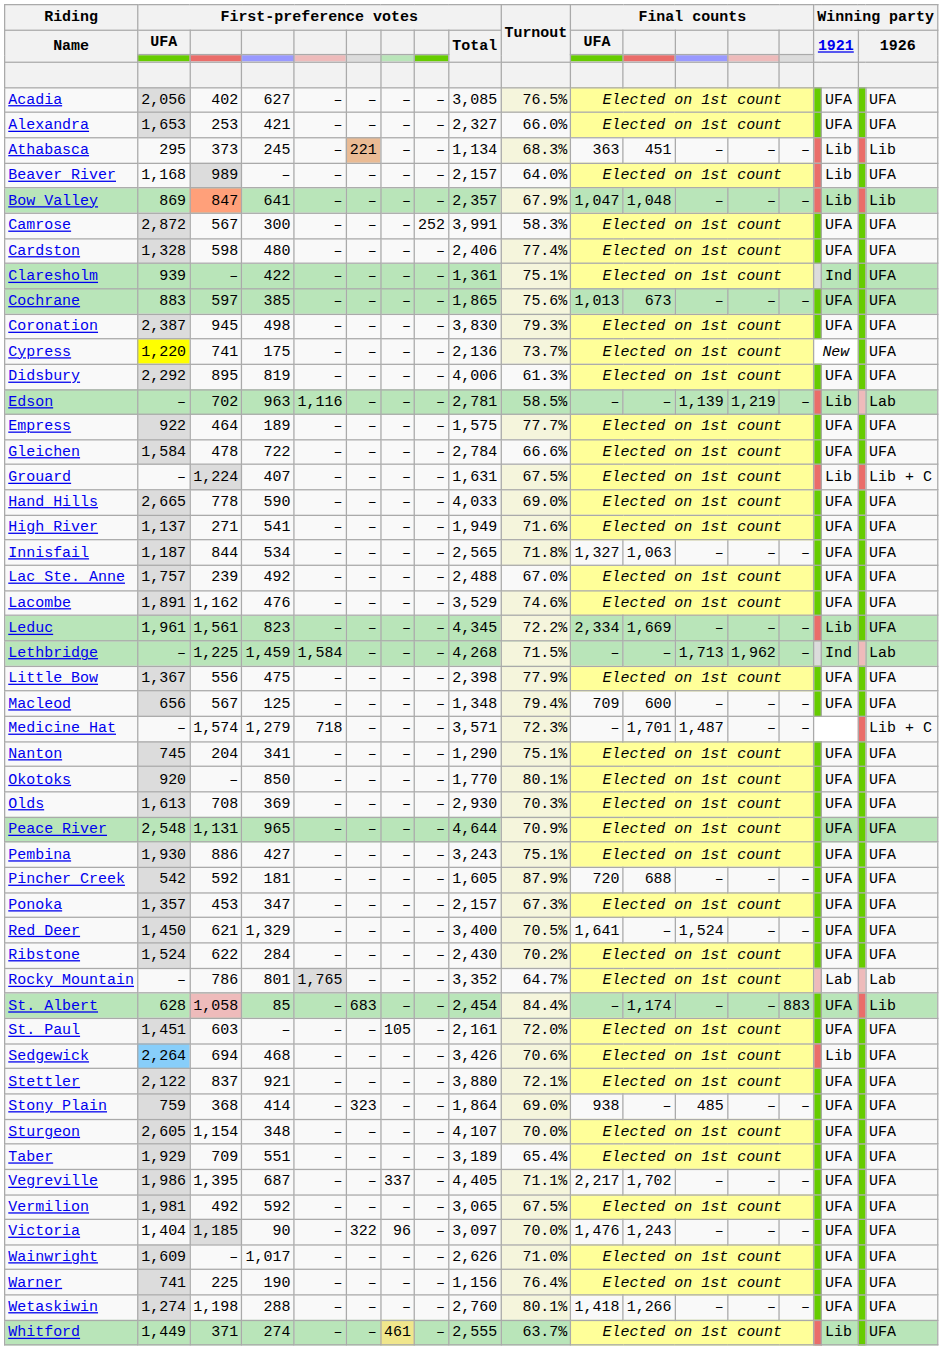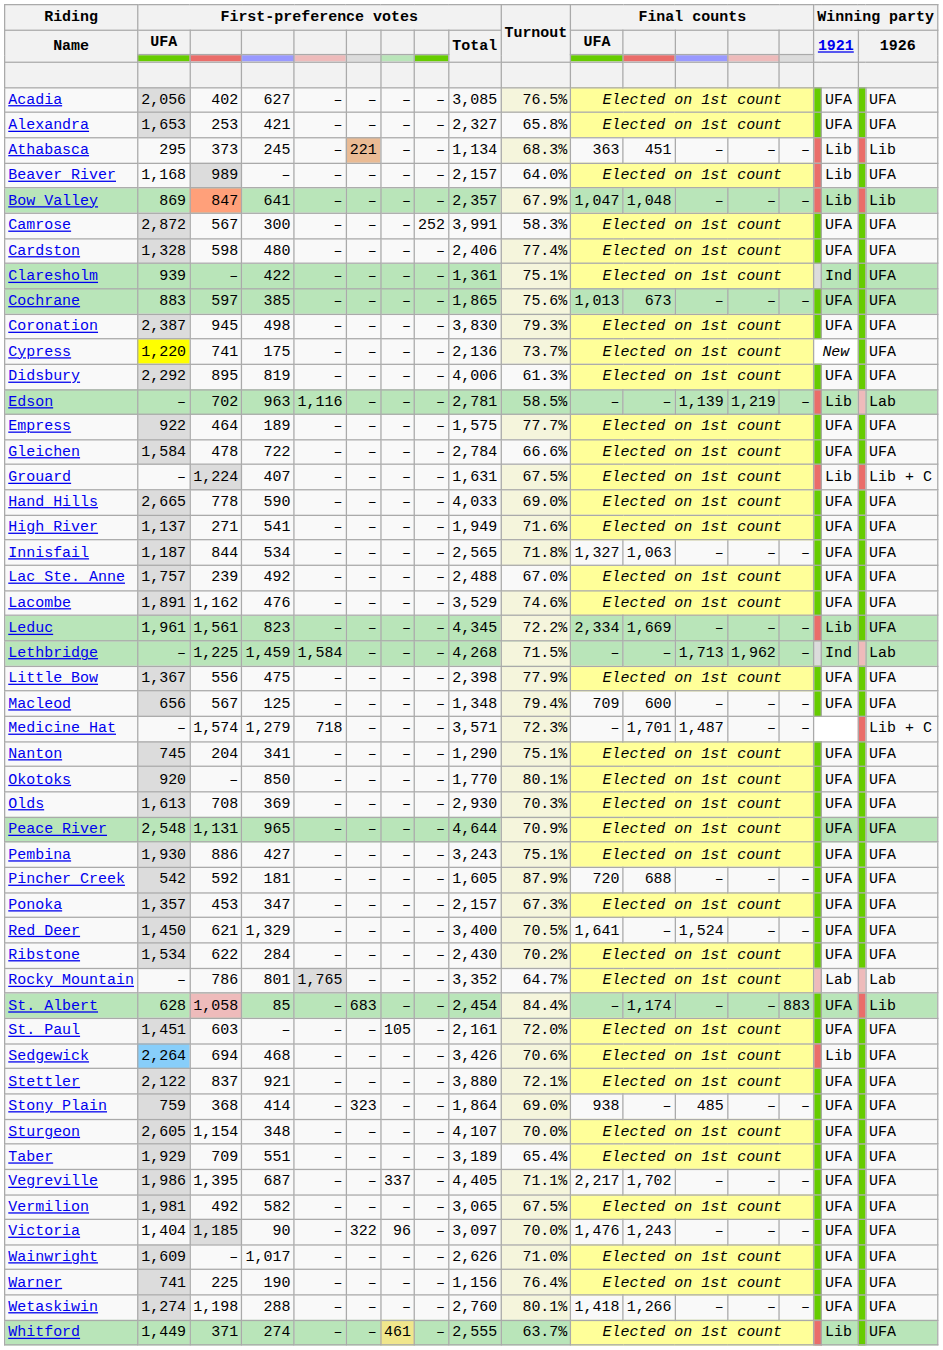Alexandra | Turnout: 66.0% -> 65.8%
Ribstone | First-preference votes / UFA: 1,524 -> 1,534
Vermilion | column 4: 592 -> 582
